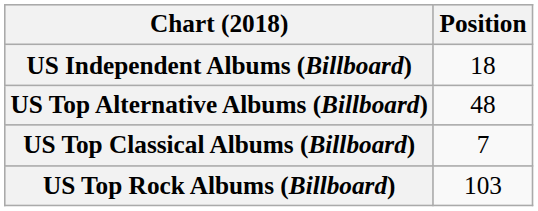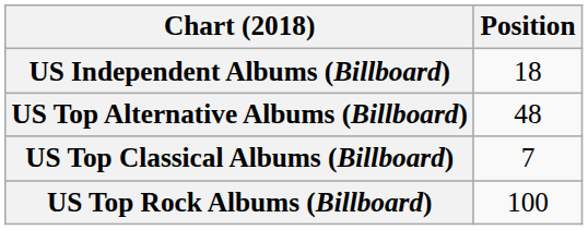US Top Rock Albums (Billboard) | Position: 103 -> 100
